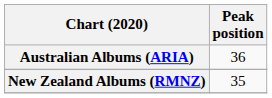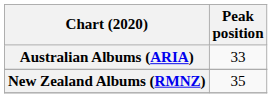Australian Albums (ARIA) | Peak position: 36 -> 33
